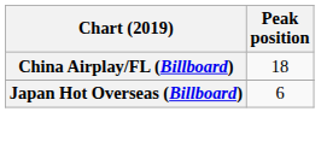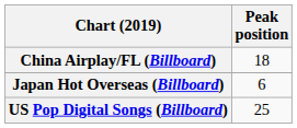+ row: US Pop Digital Songs (Billboard) | 25
